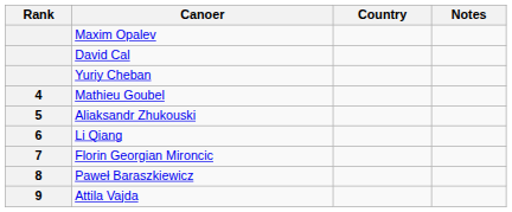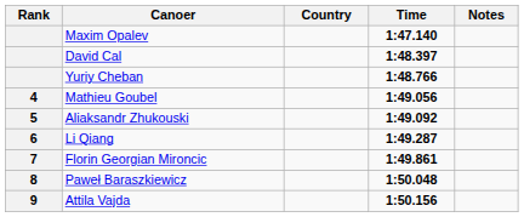+ column: Time | 1:47.140 | 1:48.397 | 1:48.766 | 1:49.056 | 1:49.092 | 1:49.287 | 1:49.861 | 1:50.048 | 1:50.156
